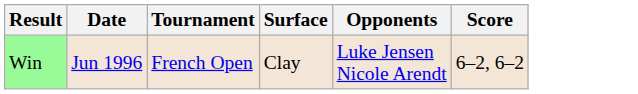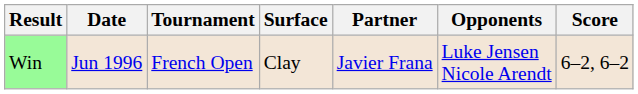+ column: Partner | Javier Frana
